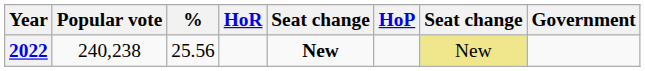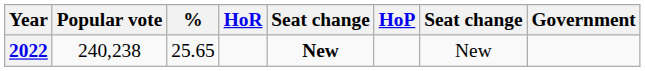2022 | %: 25.56 -> 25.65
2022 | column 7: khaki background -> no background
